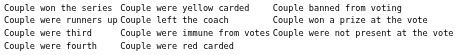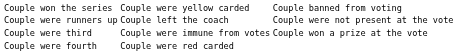Couple were runners up | column 3: Couple won a prize at the vote -> Couple were not present at the vote
Couple were third | column 3: Couple were not present at the vote -> Couple won a prize at the vote
